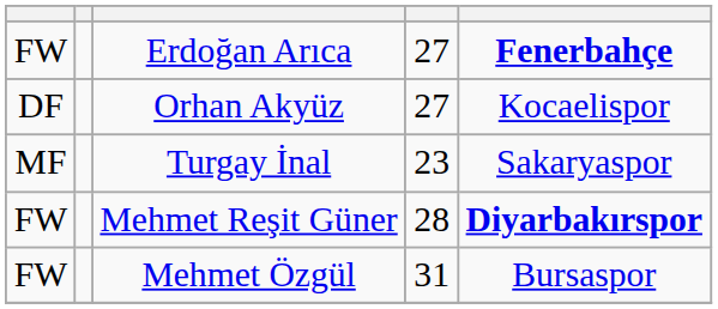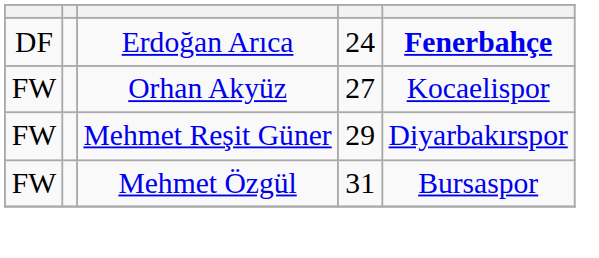Erdoğan Arıca | column 1: FW -> DF
Erdoğan Arıca | column 4: 27 -> 24
Orhan Akyüz | column 1: DF -> FW
- row: MF | Turgay İnal | 23 | Sakaryaspor
Mehmet Reşit Güner | column 4: 28 -> 29
Mehmet Reşit Güner | column 5: bold -> normal
